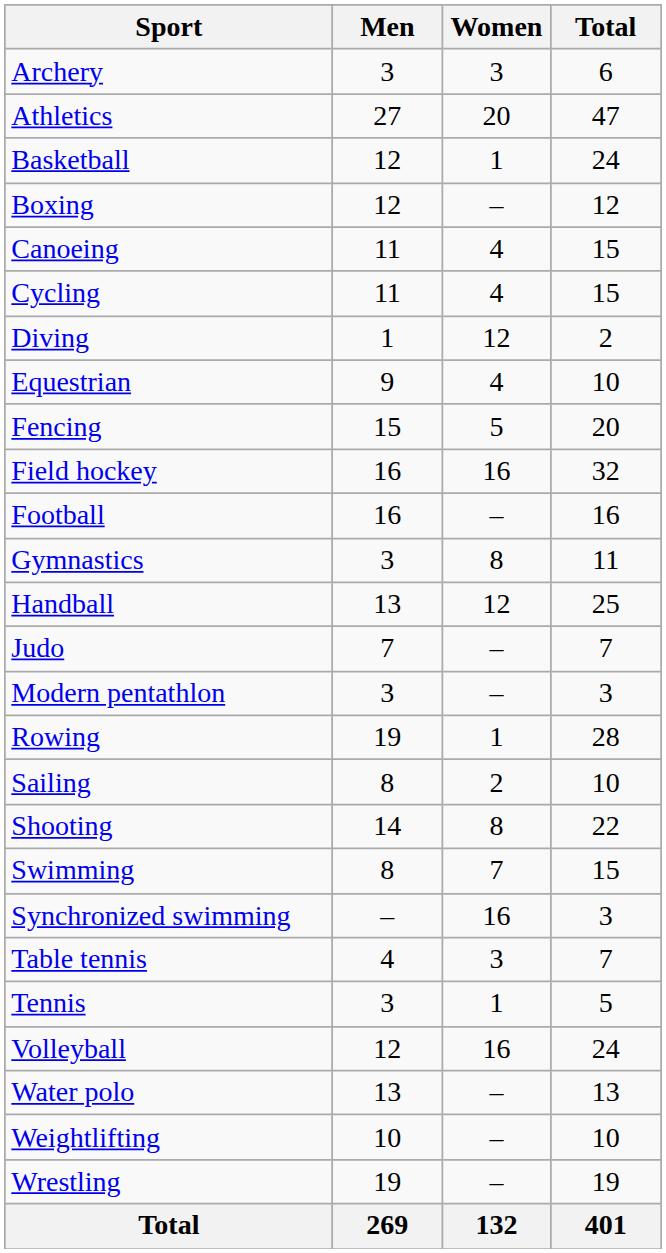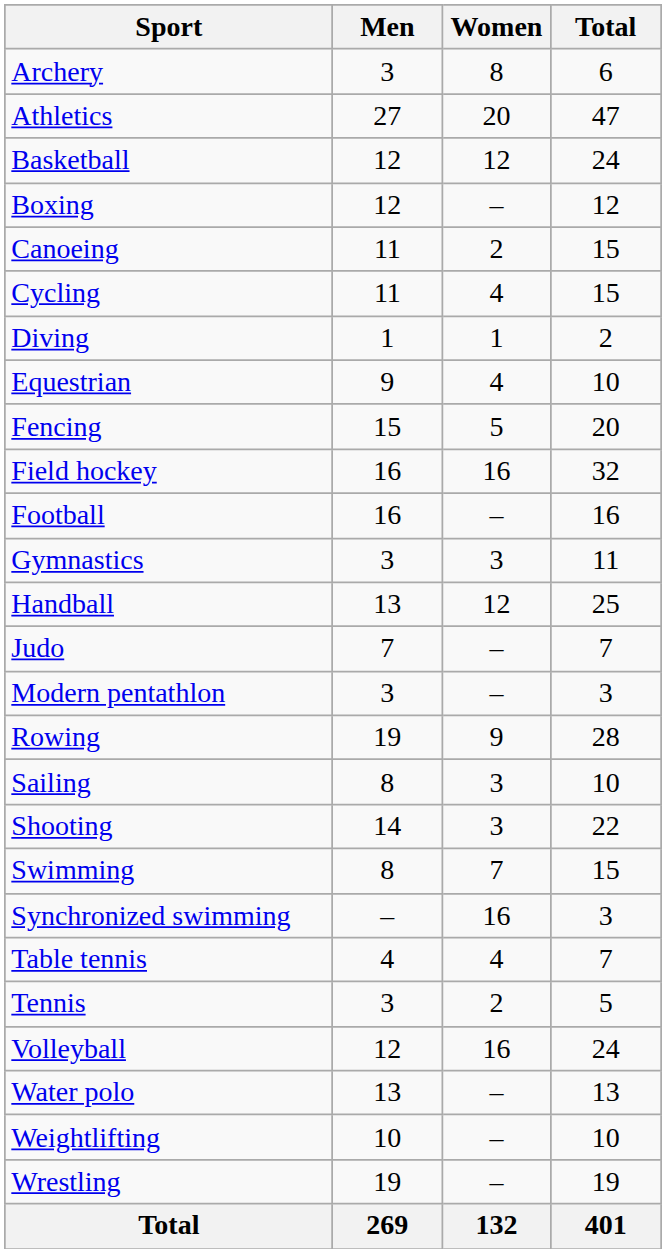Archery | Women: 3 -> 8
Basketball | Women: 1 -> 12
Canoeing | Women: 4 -> 2
Diving | Women: 12 -> 1
Gymnastics | Women: 8 -> 3
Rowing | Women: 1 -> 9
Sailing | Women: 2 -> 3
Shooting | Women: 8 -> 3
Table tennis | Women: 3 -> 4
Tennis | Women: 1 -> 2
